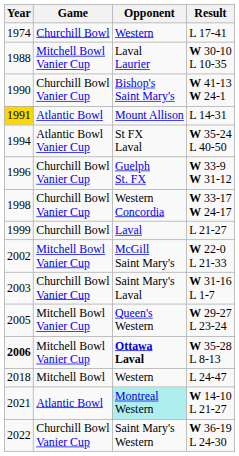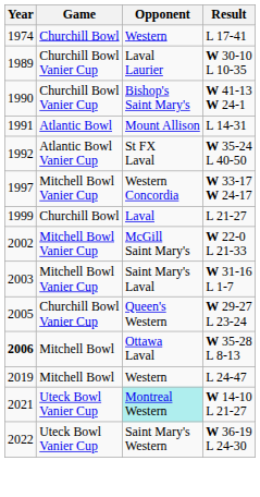W 30-10 L 10-35 | Year: 1988 -> 1989
W 30-10 L 10-35 | Game: Mitchell Bowl Vanier Cup -> Churchill Bowl Vanier Cup
L 14-31 | Year: gold background -> no background
W 35-24 L 40-50 | Year: 1994 -> 1992
- row: 1996 | Churchill Bowl Vanier Cup | Guelph St. FX | W 33-9 W 31-12
W 33-17 W 24-17 | Year: 1998 -> 1997
W 33-17 W 24-17 | Game: Churchill Bowl Vanier Cup -> Mitchell Bowl Vanier Cup
W 31-16 L 1-7 | Game: Churchill Bowl Vanier Cup -> Mitchell Bowl Vanier Cup
W 29-27 L 23-24 | Game: Mitchell Bowl Vanier Cup -> Churchill Bowl Vanier Cup
W 35-28 L 8-13 | Game: Mitchell Bowl Vanier Cup -> Mitchell Bowl
W 35-28 L 8-13 | Opponent: bold -> normal
L 24-47 | Year: 2018 -> 2019
W 14-10 L 21-27 | Game: Atlantic Bowl -> Uteck Bowl Vanier Cup
W 36-19 L 24-30 | Game: Churchill Bowl Vanier Cup -> Uteck Bowl Vanier Cup
